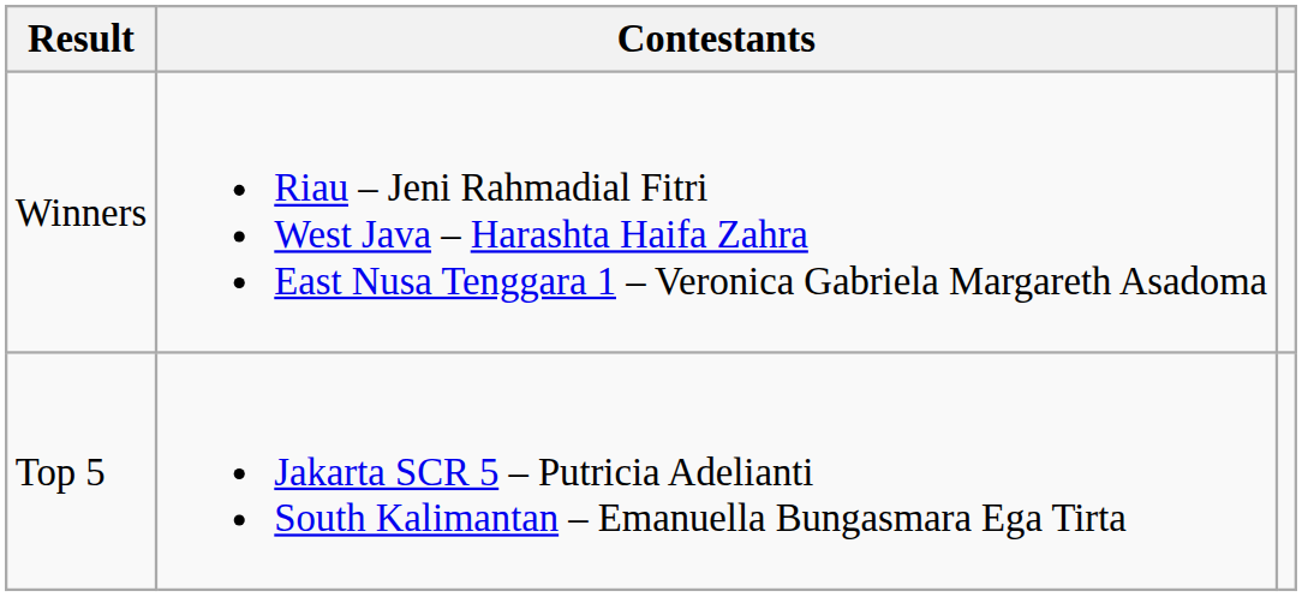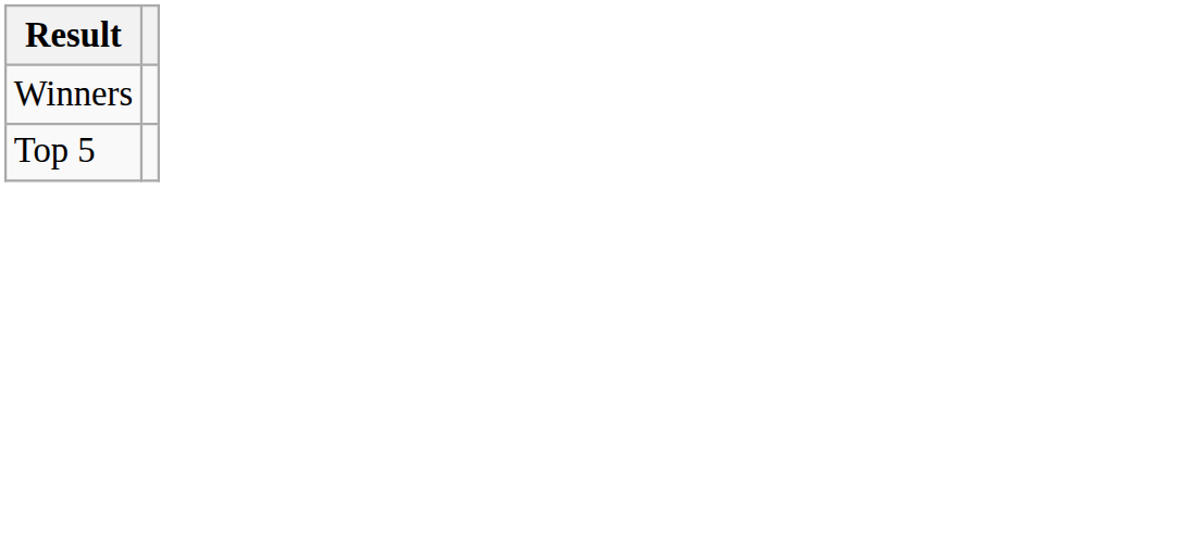- column: Contestants | Riau – Jeni Rahmadial Fitri West Java – Harashta Haifa Zahra East Nusa Tenggara 1 – Veronica Gabriela Margareth Asadoma | Jakarta SCR 5 – Putricia Adelianti South Kalimantan – Emanuella Bungasmara Ega Tirta
